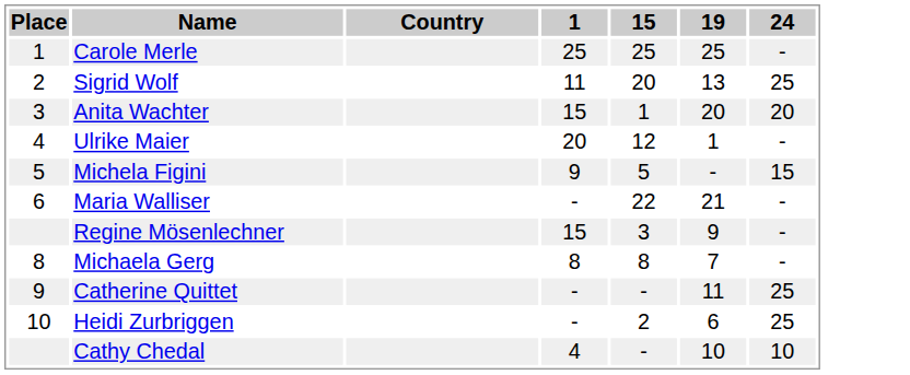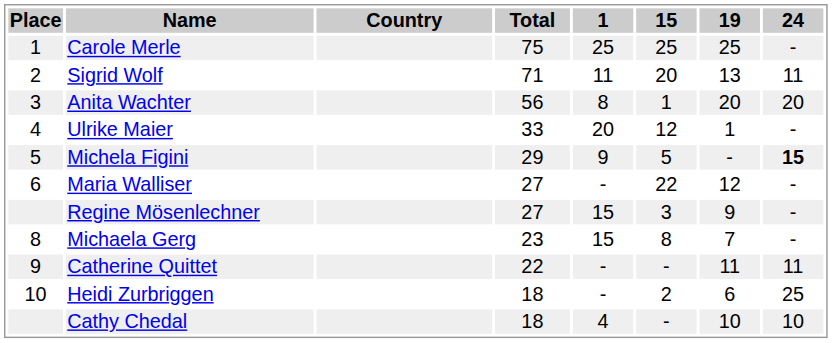+ column: Total | 75 | 71 | 56 | 33 | 29 | 27 | 27 | 23 | 22 | 18 | 18
Sigrid Wolf | 24: 25 -> 11
Anita Wachter | 1: 15 -> 8
Michela Figini | 24: normal -> bold
Maria Walliser | 19: 21 -> 12
Michaela Gerg | 1: 8 -> 15
Catherine Quittet | 24: 25 -> 11
